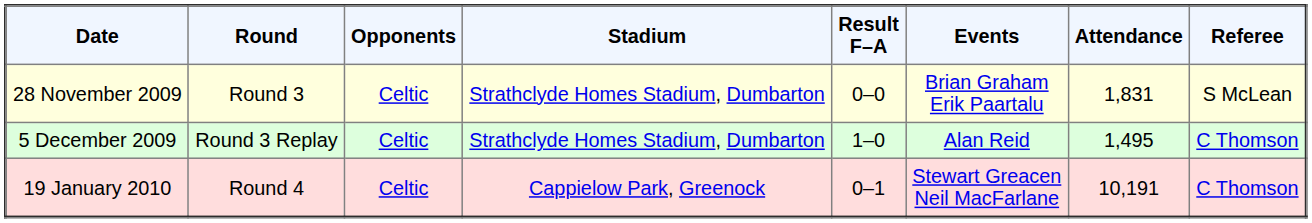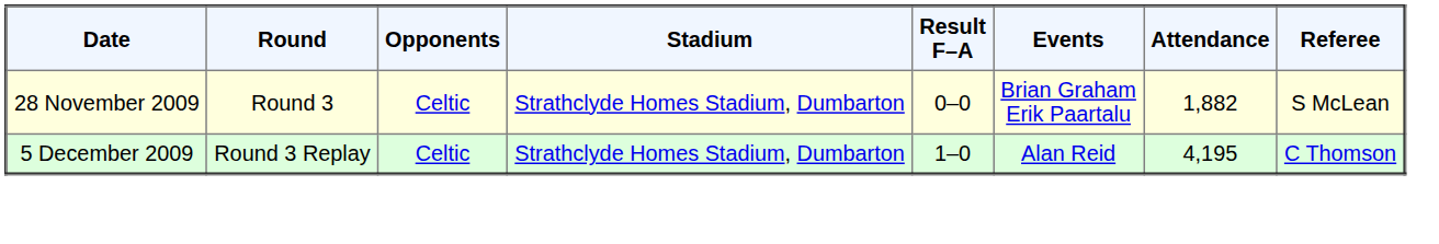28 November 2009 | Attendance: 1,831 -> 1,882
5 December 2009 | Attendance: 1,495 -> 4,195
- row: 19 January 2010 | Round 4 | Celtic | Cappielow Park, Greenock | 0–1 | Stewart Greacen Neil MacFarlane | 10,191 | C Thomson
